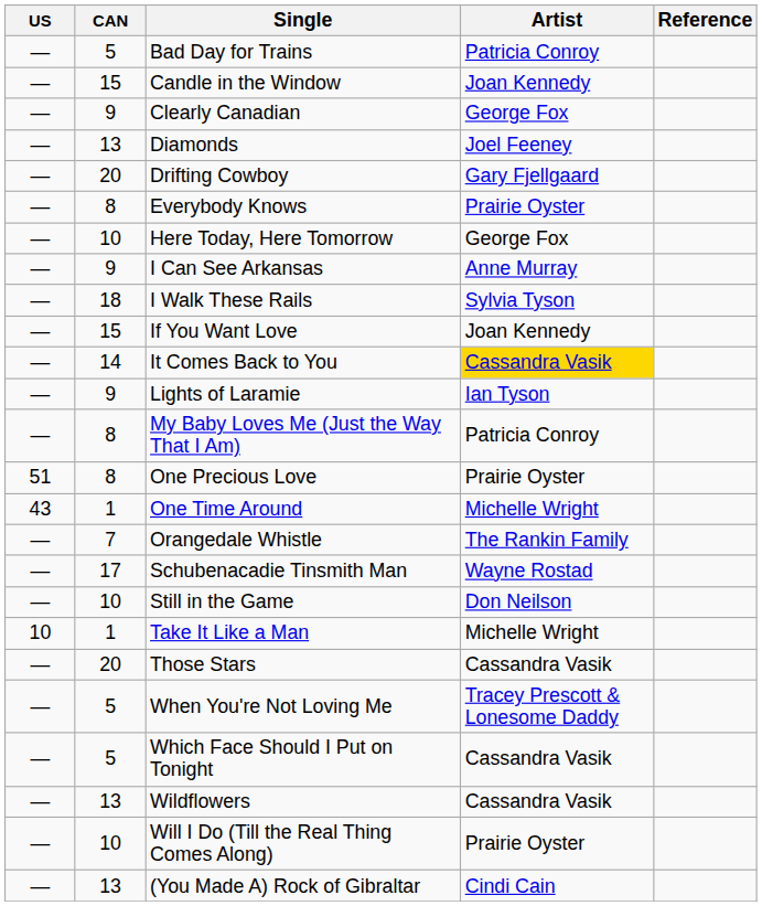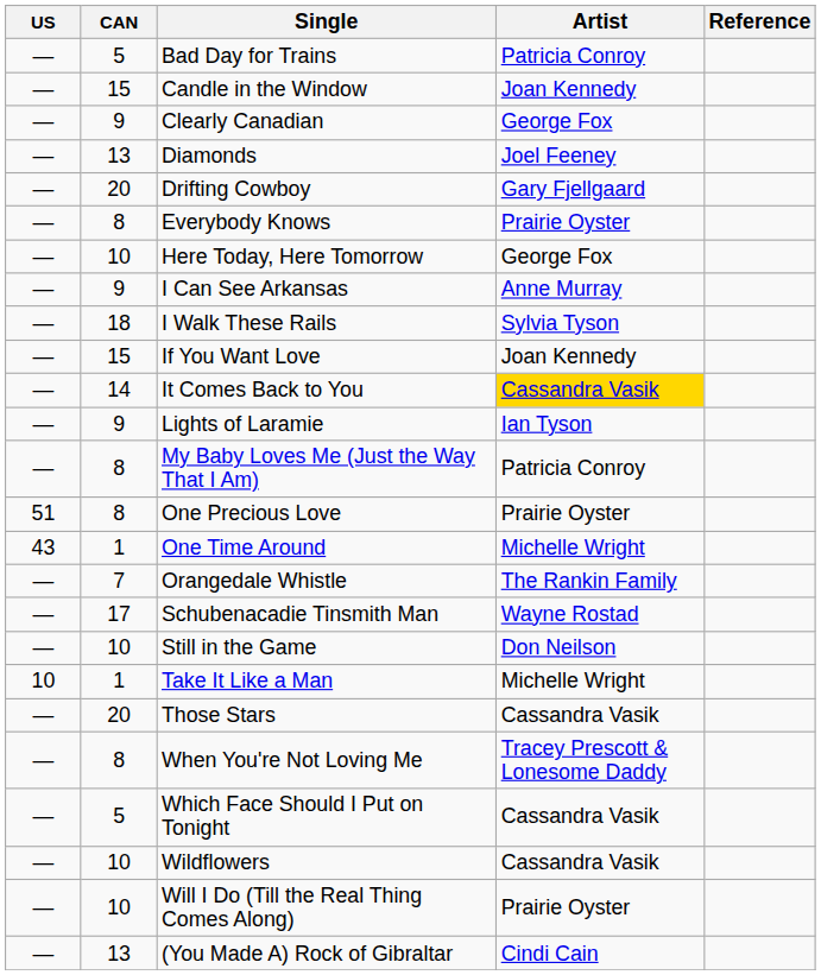When You're Not Loving Me | CAN: 5 -> 8
Wildflowers | CAN: 13 -> 10
